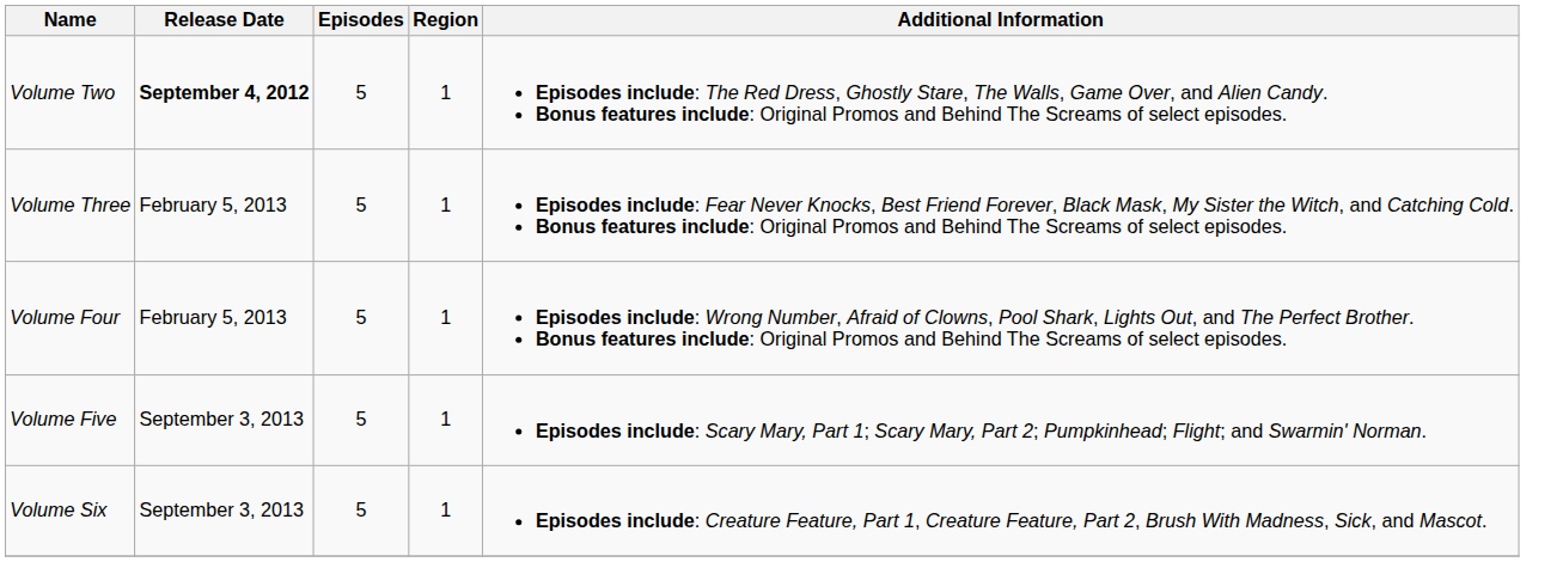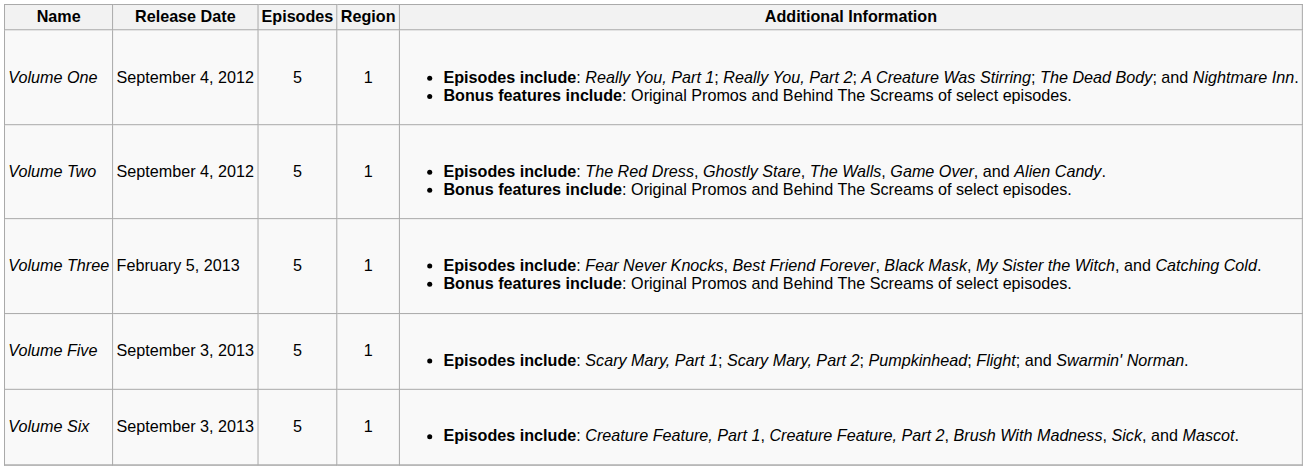+ row: Volume One | September 4, 2012 | 5 | 1 | Episodes include: Really You, Part 1; Really You, Part 2; A Creature Was Stirring; The Dead Body; and Nightmare Inn. Bonus features include: Original Promos and Behind The Screams of select episodes.
Volume Two | Release Date: bold -> normal
- row: Volume Four | February 5, 2013 | 5 | 1 | Episodes include: Wrong Number, Afraid of Clowns, Pool Shark, Lights Out, and The Perfect Brother. Bonus features include: Original Promos and Behind The Screams of select episodes.
